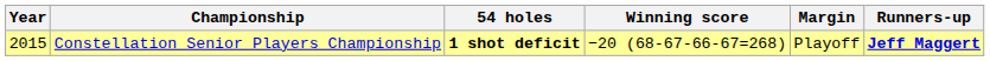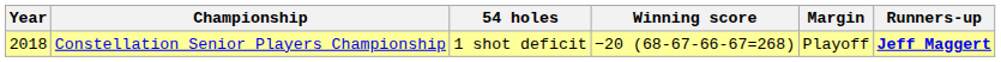Constellation Senior Players Championship | Year: 2015 -> 2018
Constellation Senior Players Championship | 54 holes: bold -> normal
